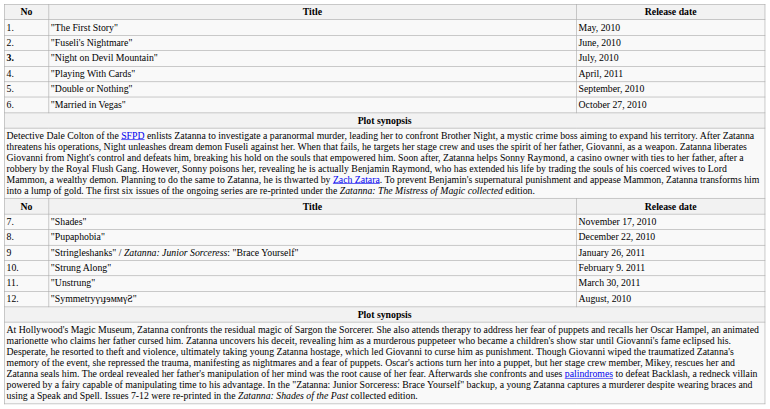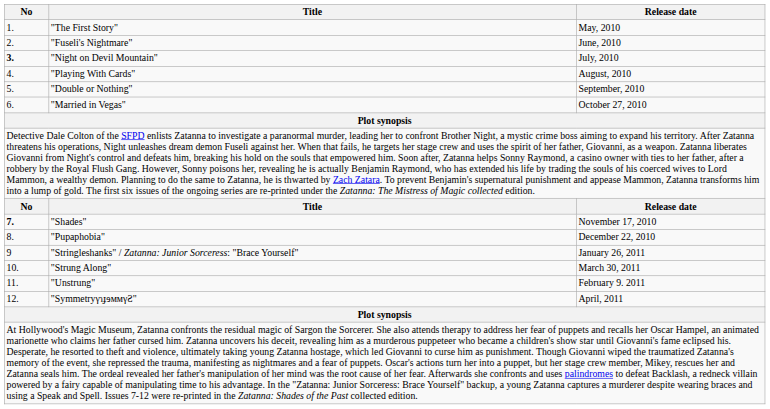"Playing With Cards" | Release date: April, 2011 -> August, 2010
"Shades" | No: normal -> bold
"Strung Along" | Release date: February 9. 2011 -> March 30, 2011
"Unstrung" | Release date: March 30, 2011 -> February 9. 2011
"SymmetryγɿɟɘммγƧ" | Release date: August, 2010 -> April, 2011
